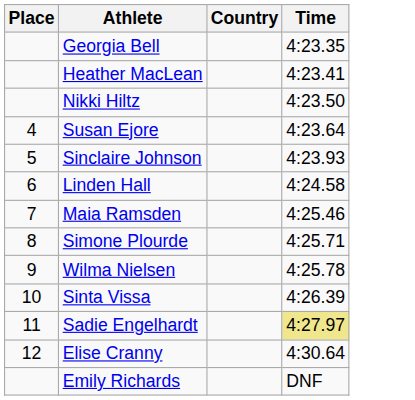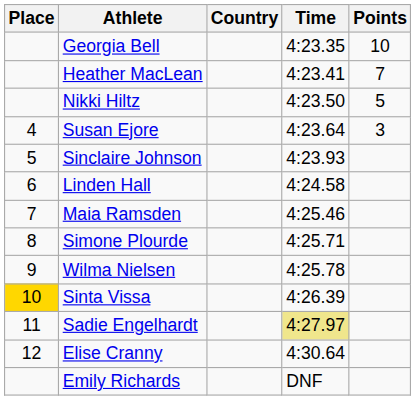+ column: Points | 10 | 7 | 5 | 3
Sinta Vissa | Place: no background -> gold background
